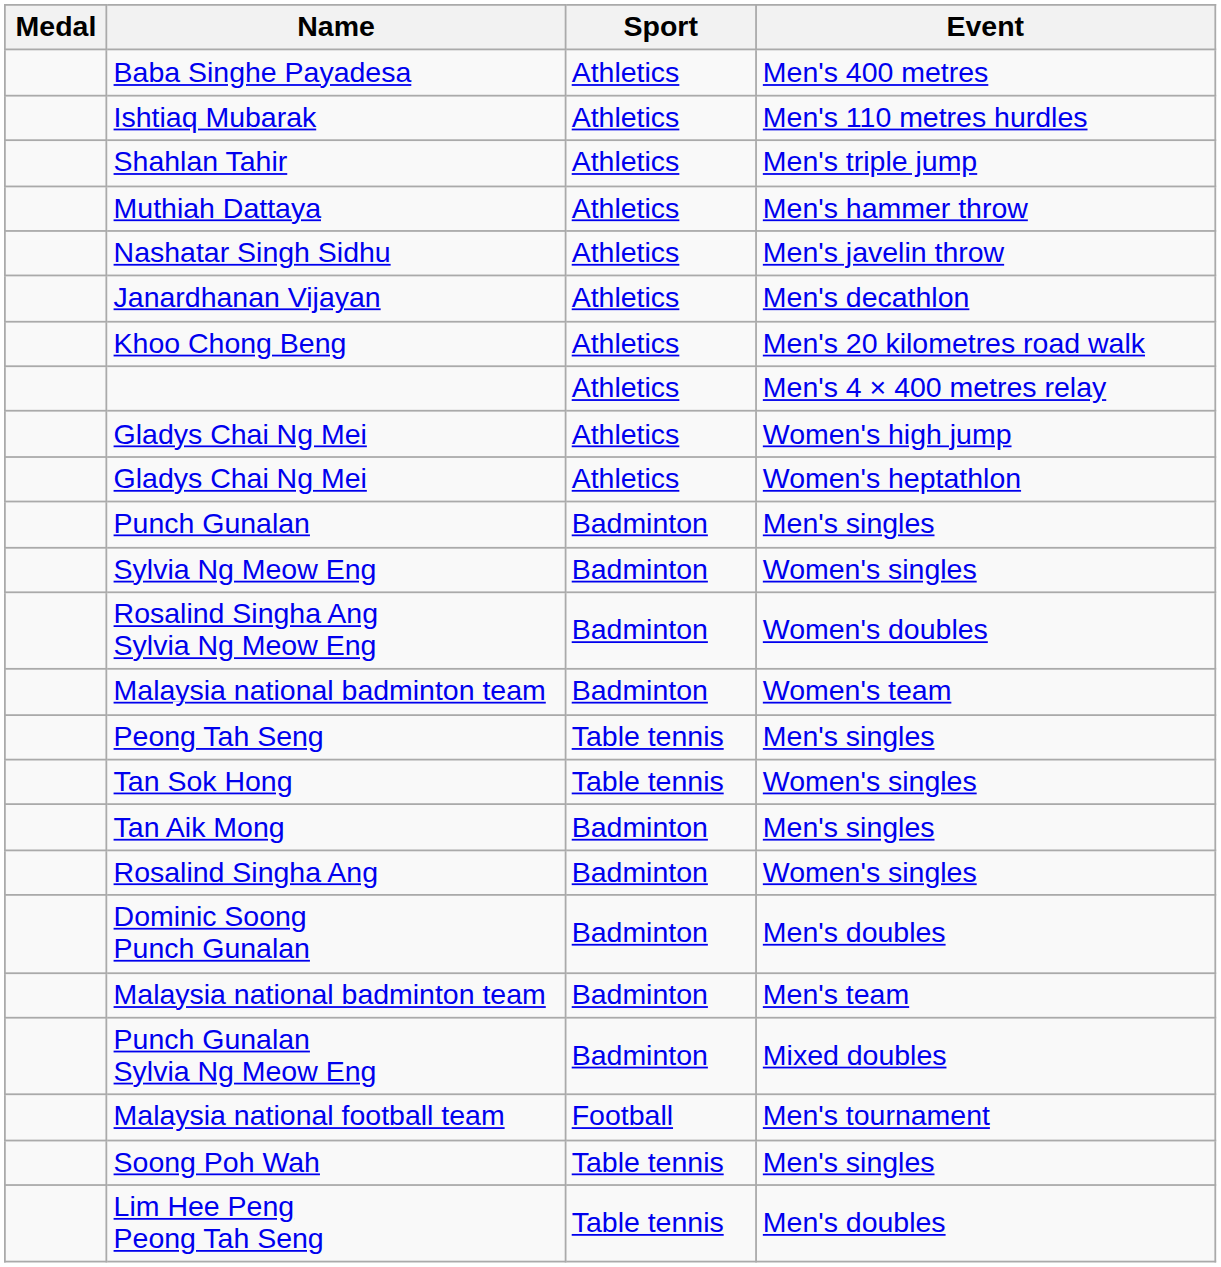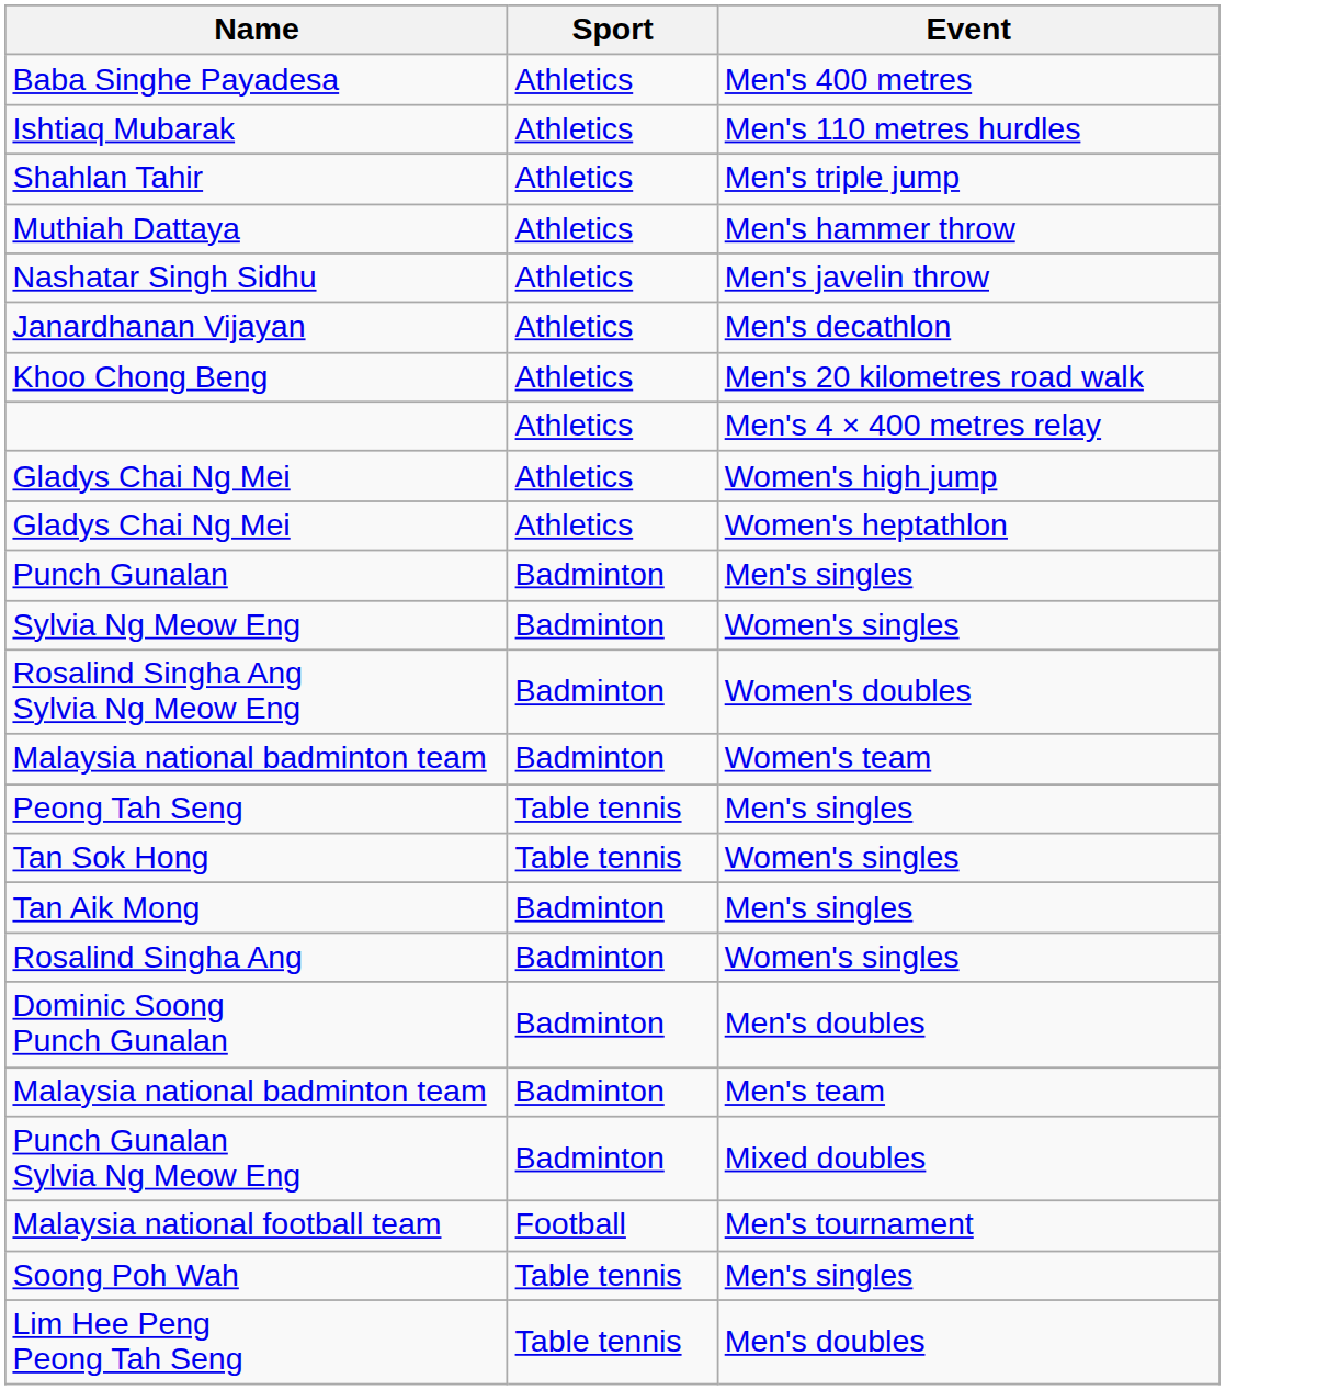- column: Medal
